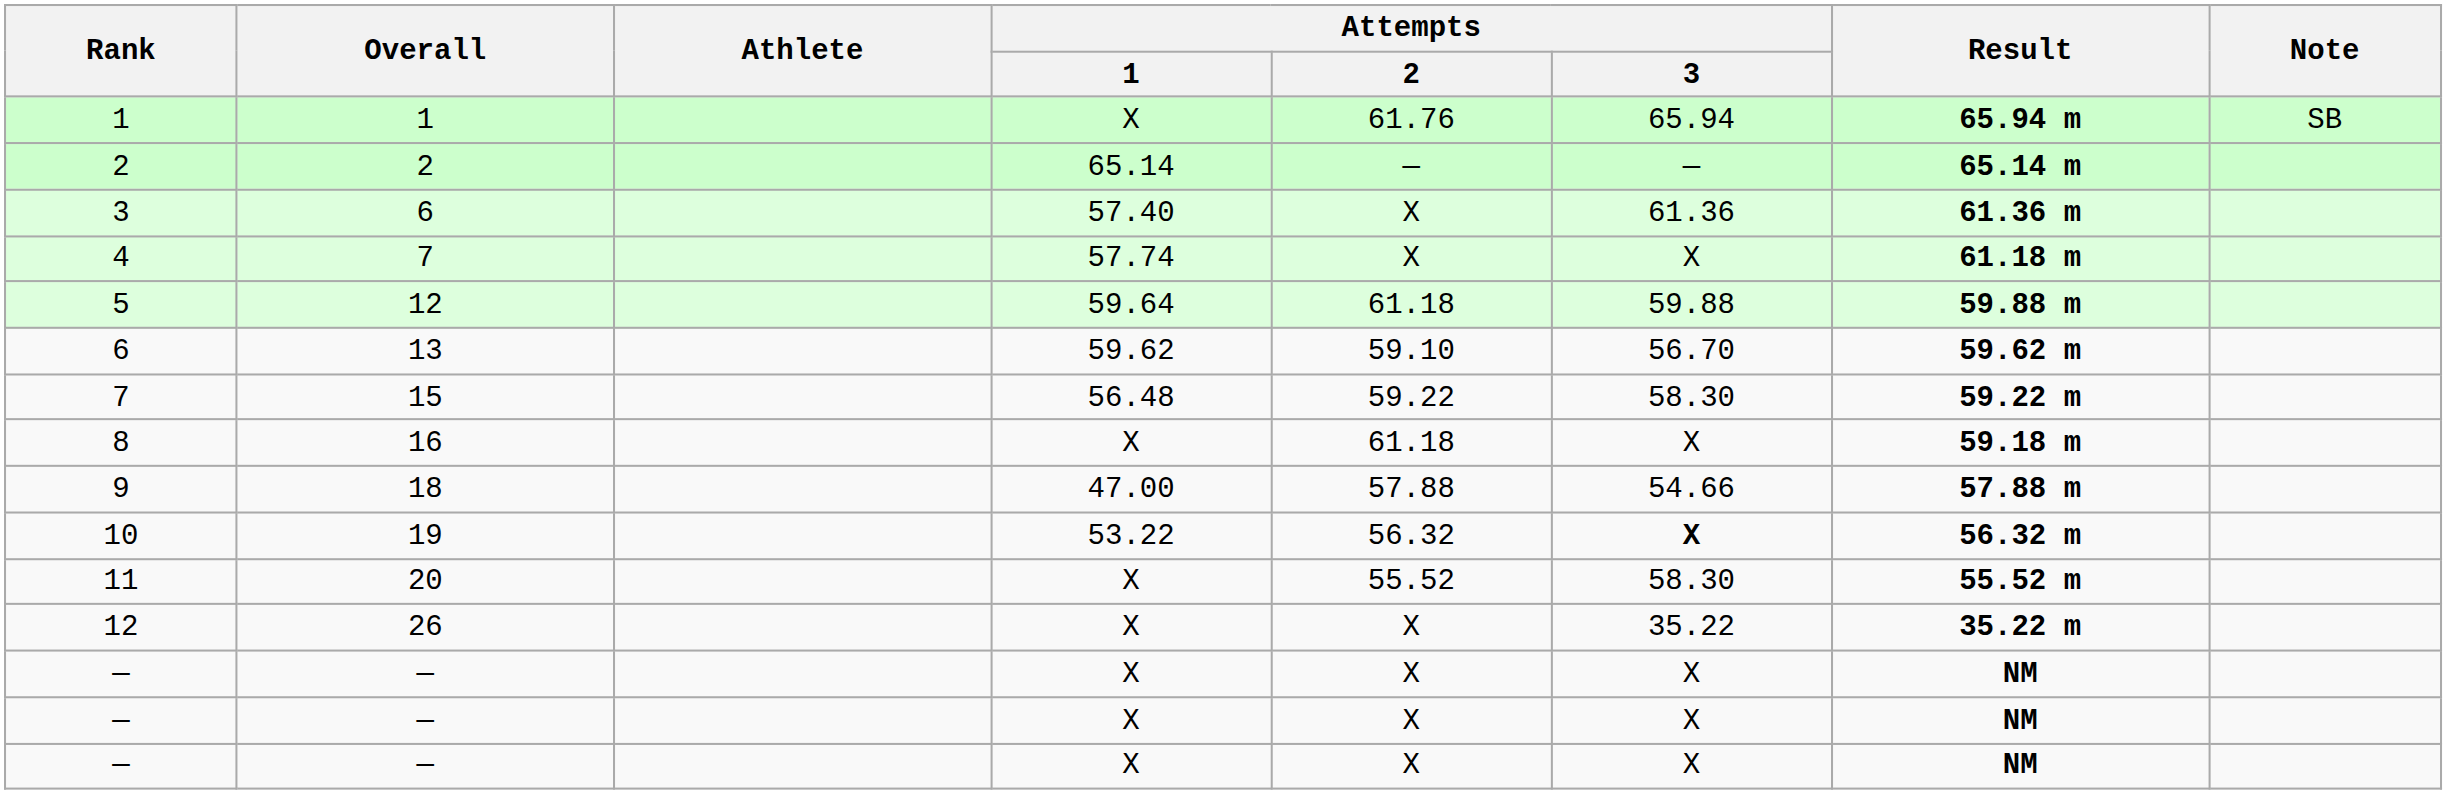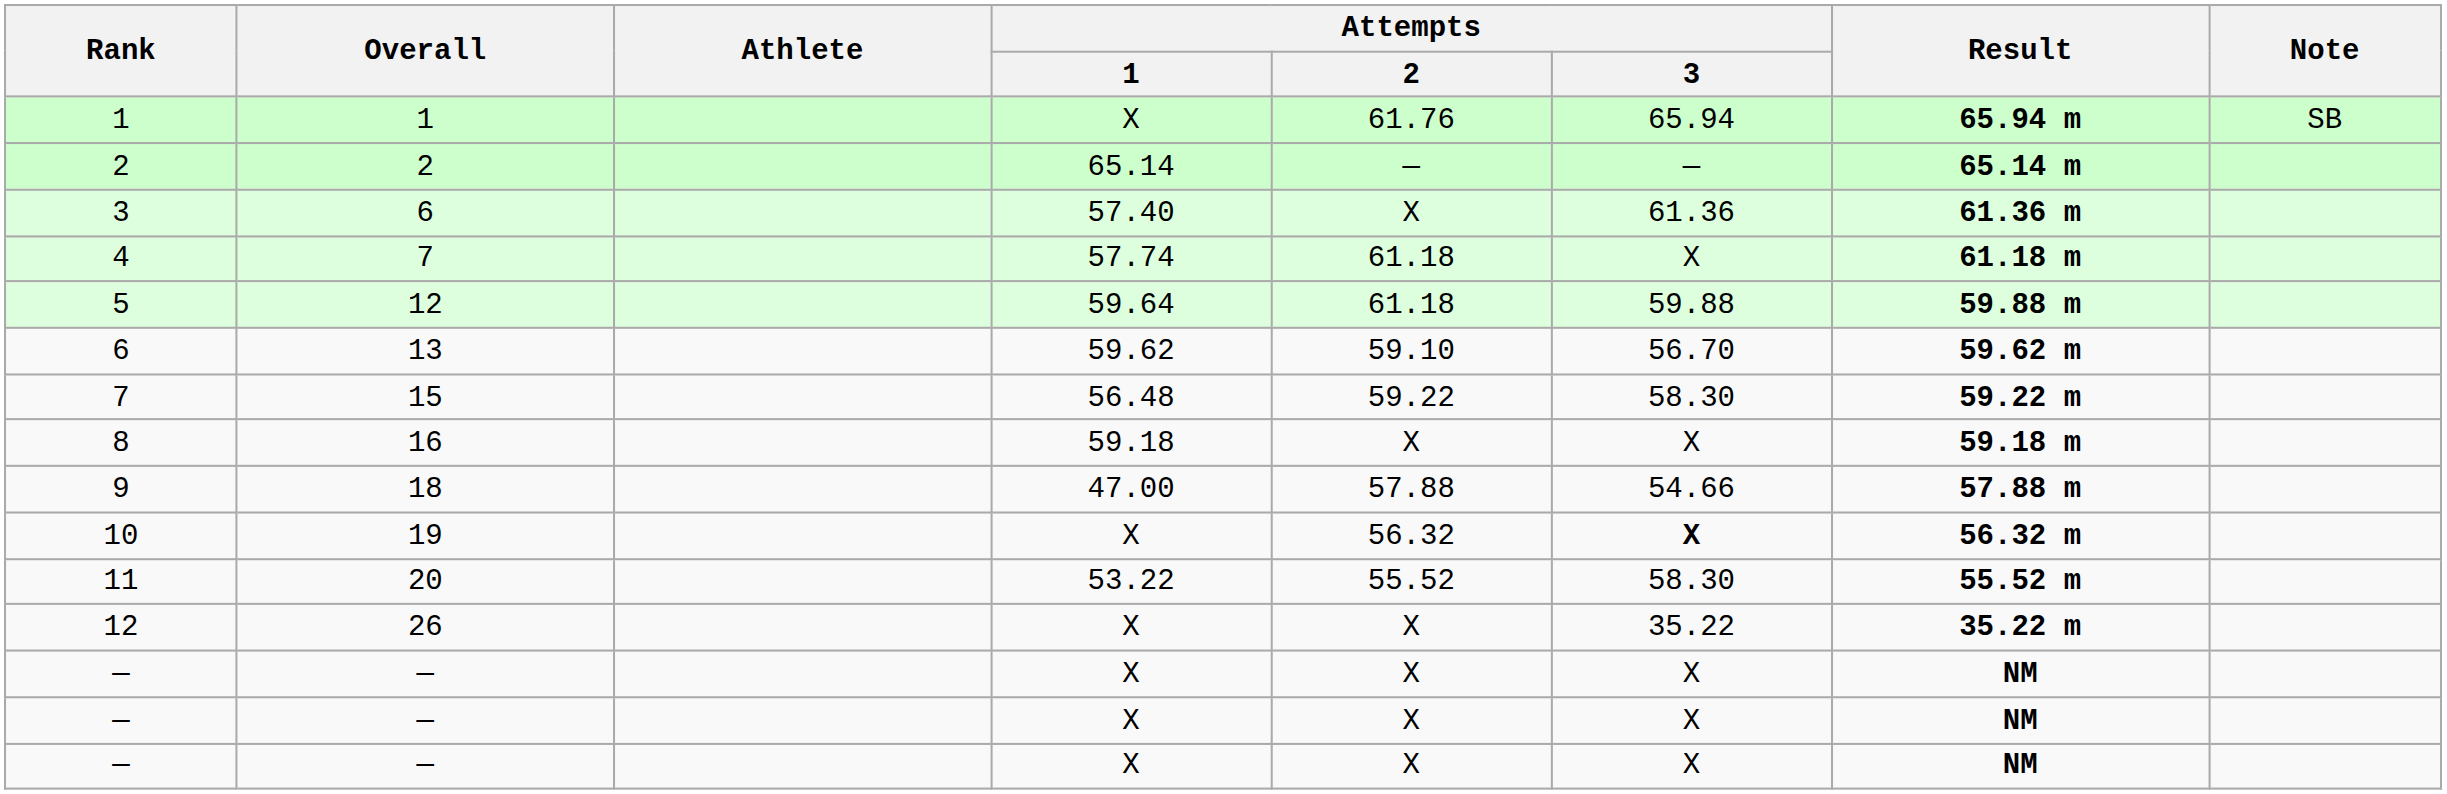4 | Attempts / 2: X -> 61.18
8 | Attempts / 1: X -> 59.18
8 | Attempts / 2: 61.18 -> X
10 | Attempts / 1: 53.22 -> X
11 | Attempts / 1: X -> 53.22
